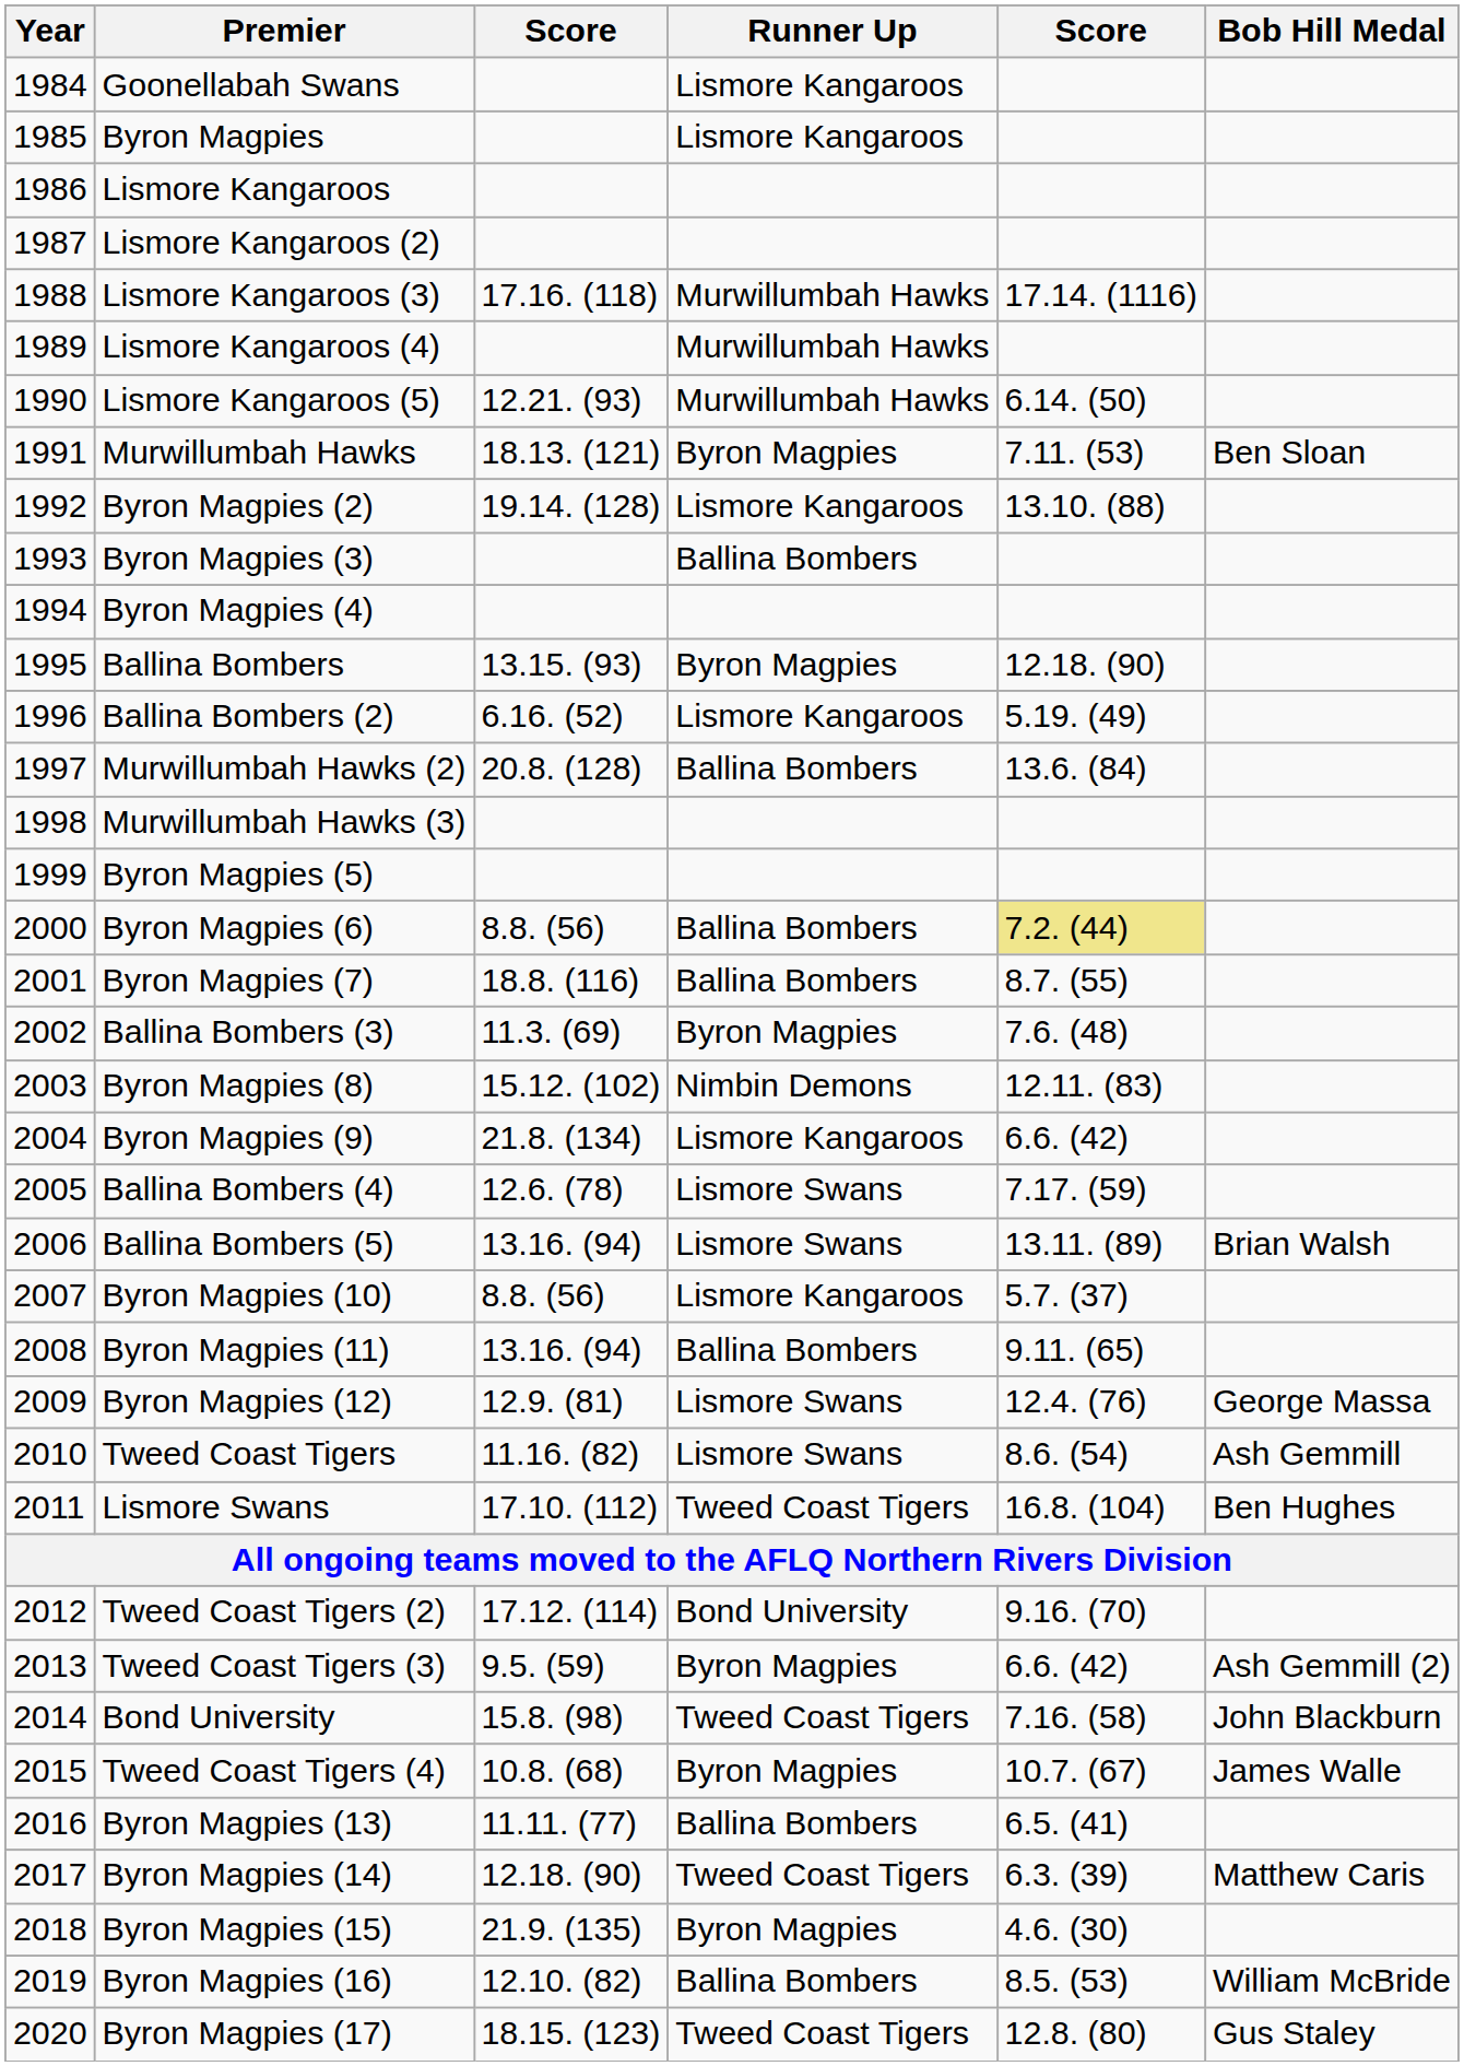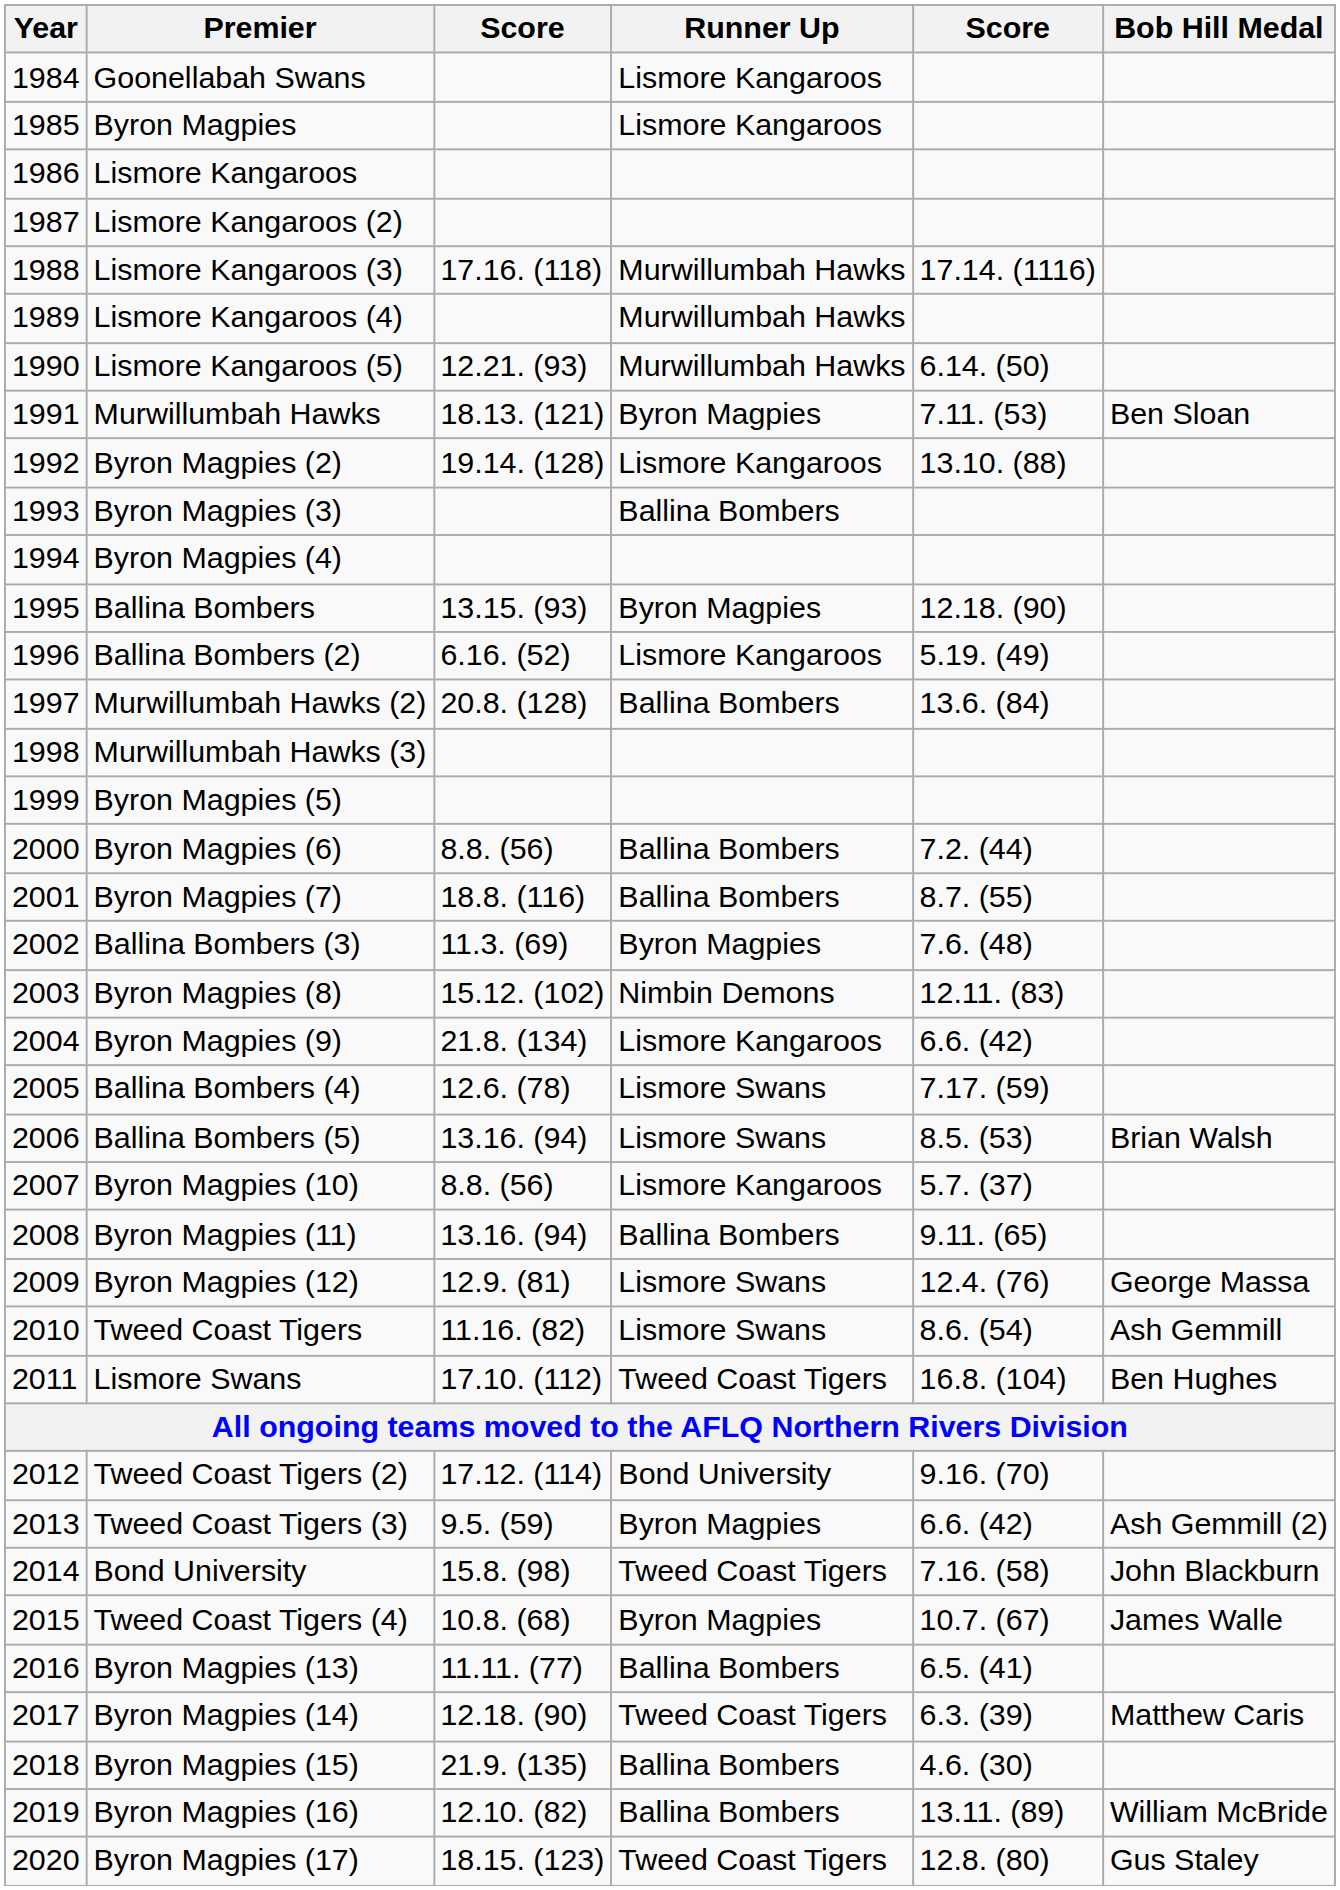Byron Magpies (6) | column 5: khaki background -> no background
Ballina Bombers (5) | column 5: 13.11. (89) -> 8.5. (53)
Byron Magpies (15) | Runner Up: Byron Magpies -> Ballina Bombers
Byron Magpies (16) | column 5: 8.5. (53) -> 13.11. (89)
